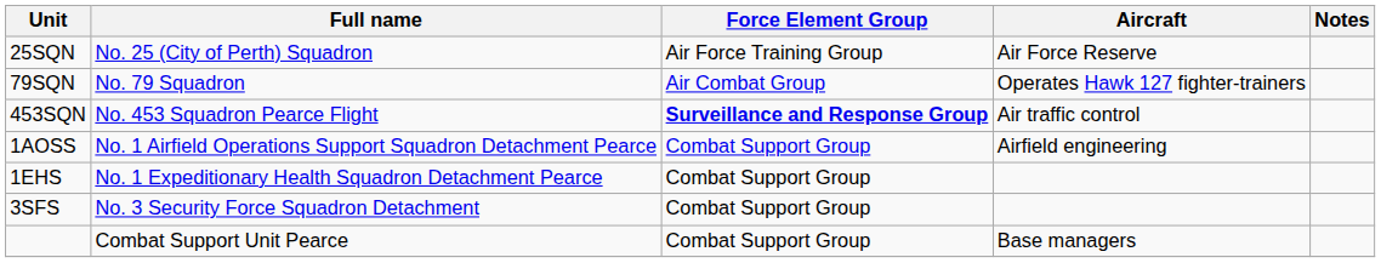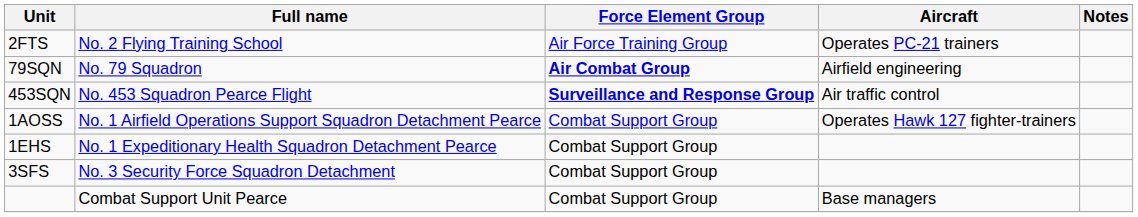+ row: 2FTS | No. 2 Flying Training School | Air Force Training Group | Operates PC-21 trainers
- row: 25SQN | No. 25 (City of Perth) Squadron | Air Force Training Group | Air Force Reserve
79SQN | Force Element Group: normal -> bold
79SQN | Aircraft: Operates Hawk 127 fighter-trainers -> Airfield engineering
1AOSS | Aircraft: Airfield engineering -> Operates Hawk 127 fighter-trainers
